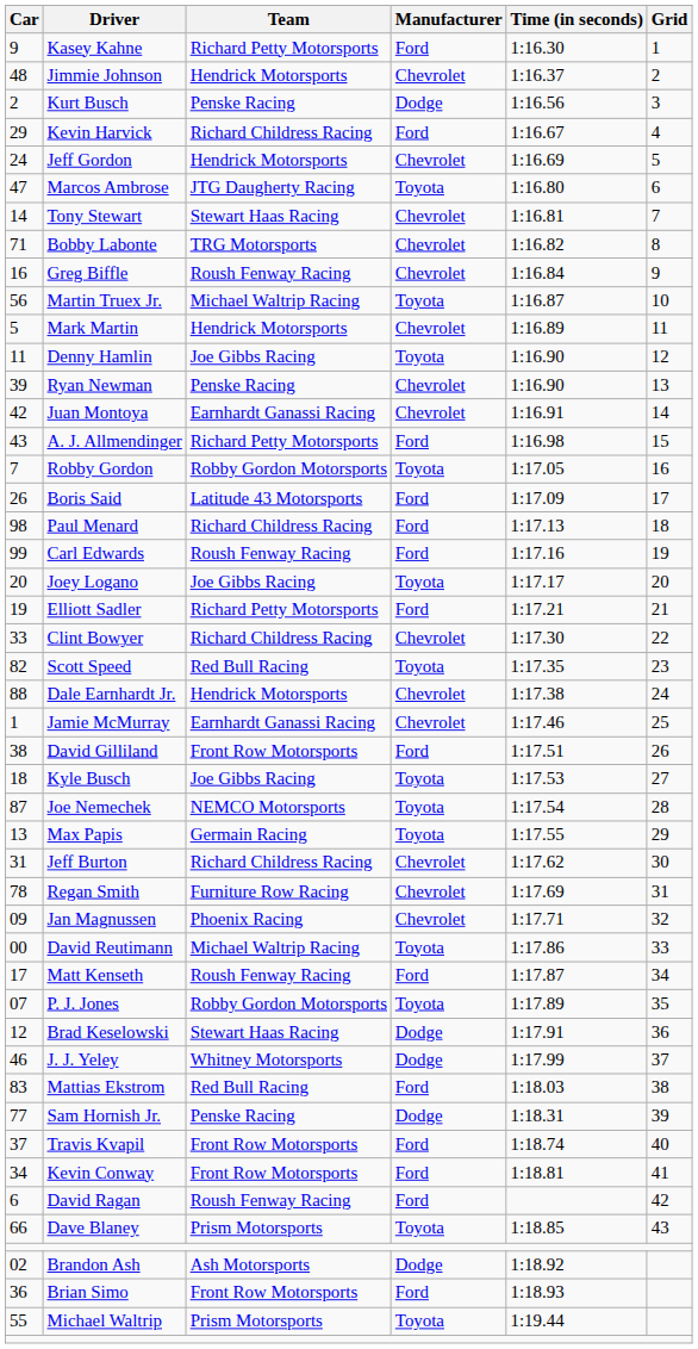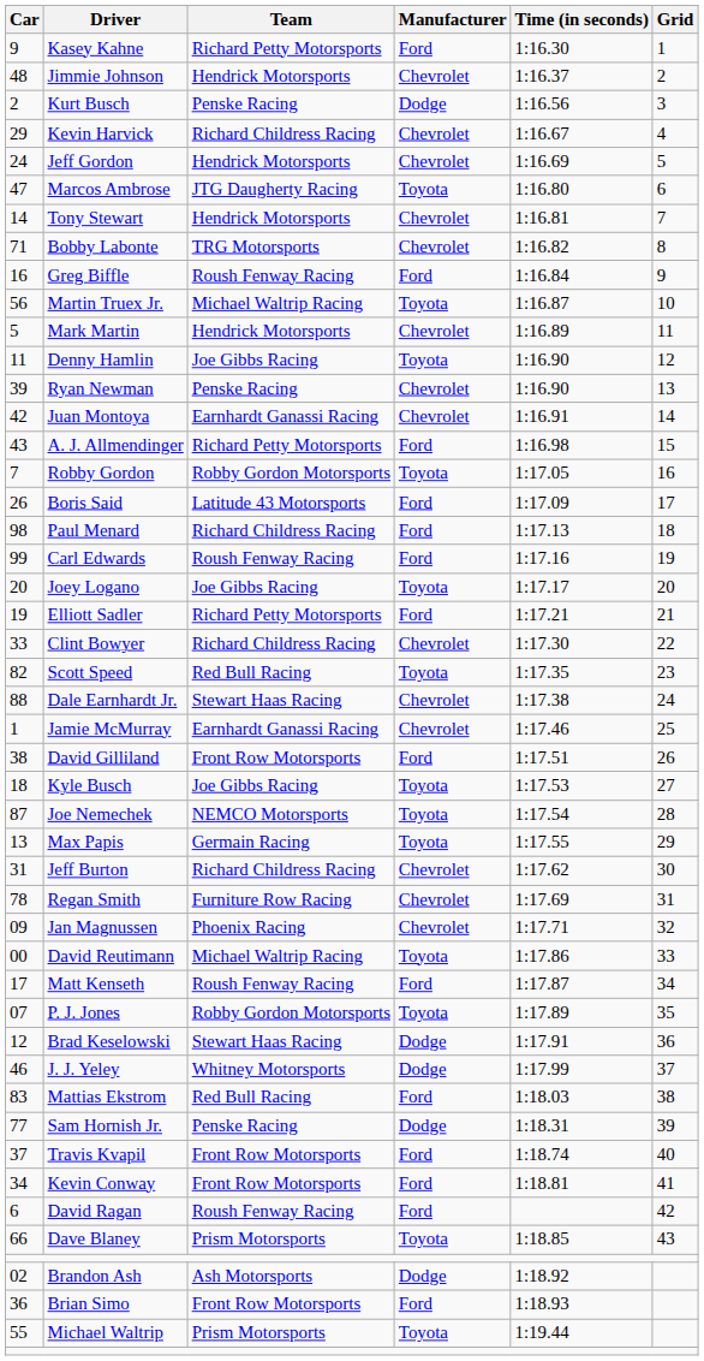Kevin Harvick | Manufacturer: Ford -> Chevrolet
Tony Stewart | Team: Stewart Haas Racing -> Hendrick Motorsports
Greg Biffle | Manufacturer: Chevrolet -> Ford
Dale Earnhardt Jr. | Team: Hendrick Motorsports -> Stewart Haas Racing
